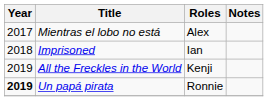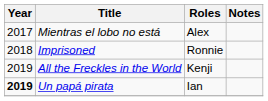Imprisoned | Roles: Ian -> Ronnie
Un papá pirata | Roles: Ronnie -> Ian
